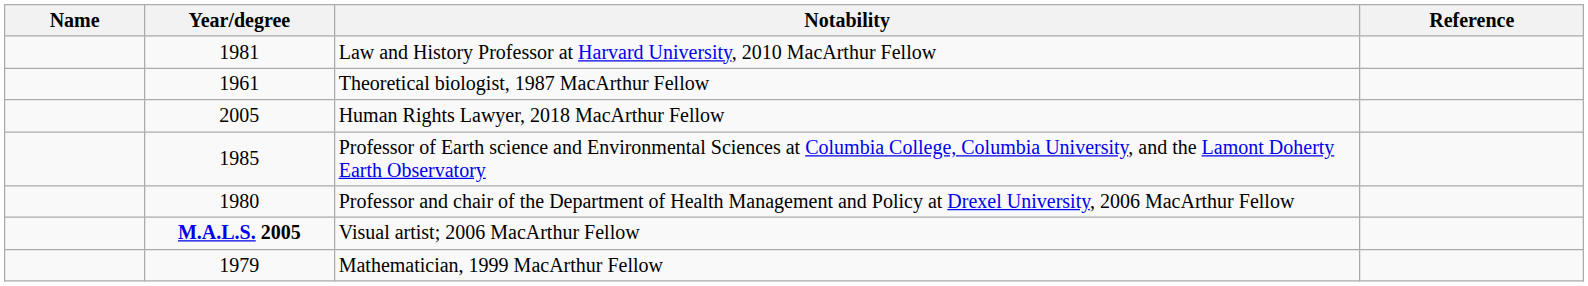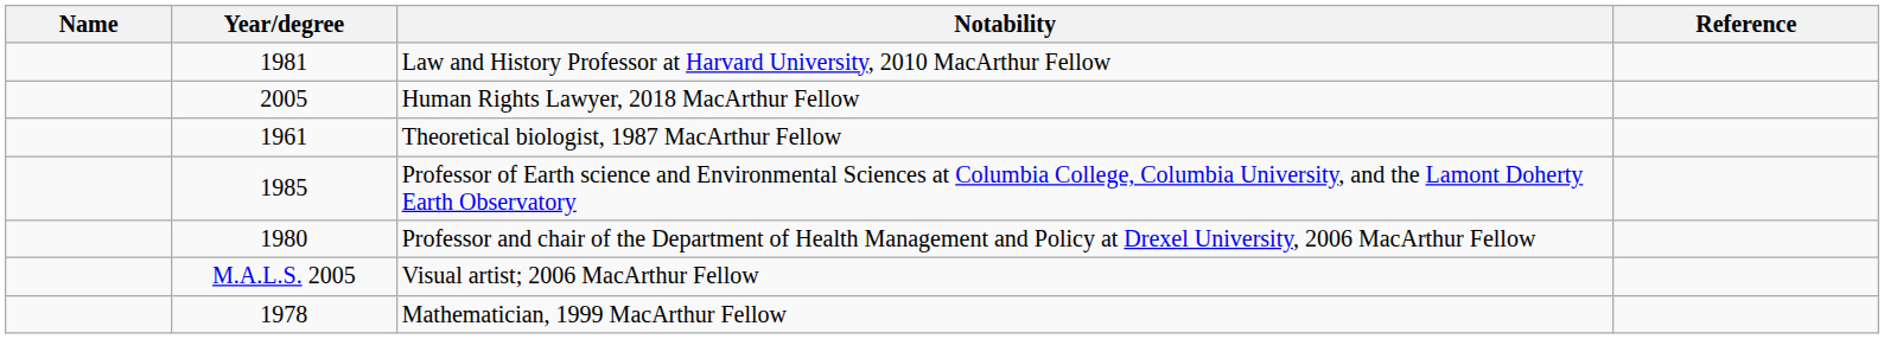rows swapped: Human Rights Lawyer, 2018 MacArthur Fellow <-> Theoretical biologist, 1987 MacArthur Fellow
Visual artist; 2006 MacArthur Fellow | Year/degree: bold -> normal
Mathematician, 1999 MacArthur Fellow | Year/degree: 1979 -> 1978
